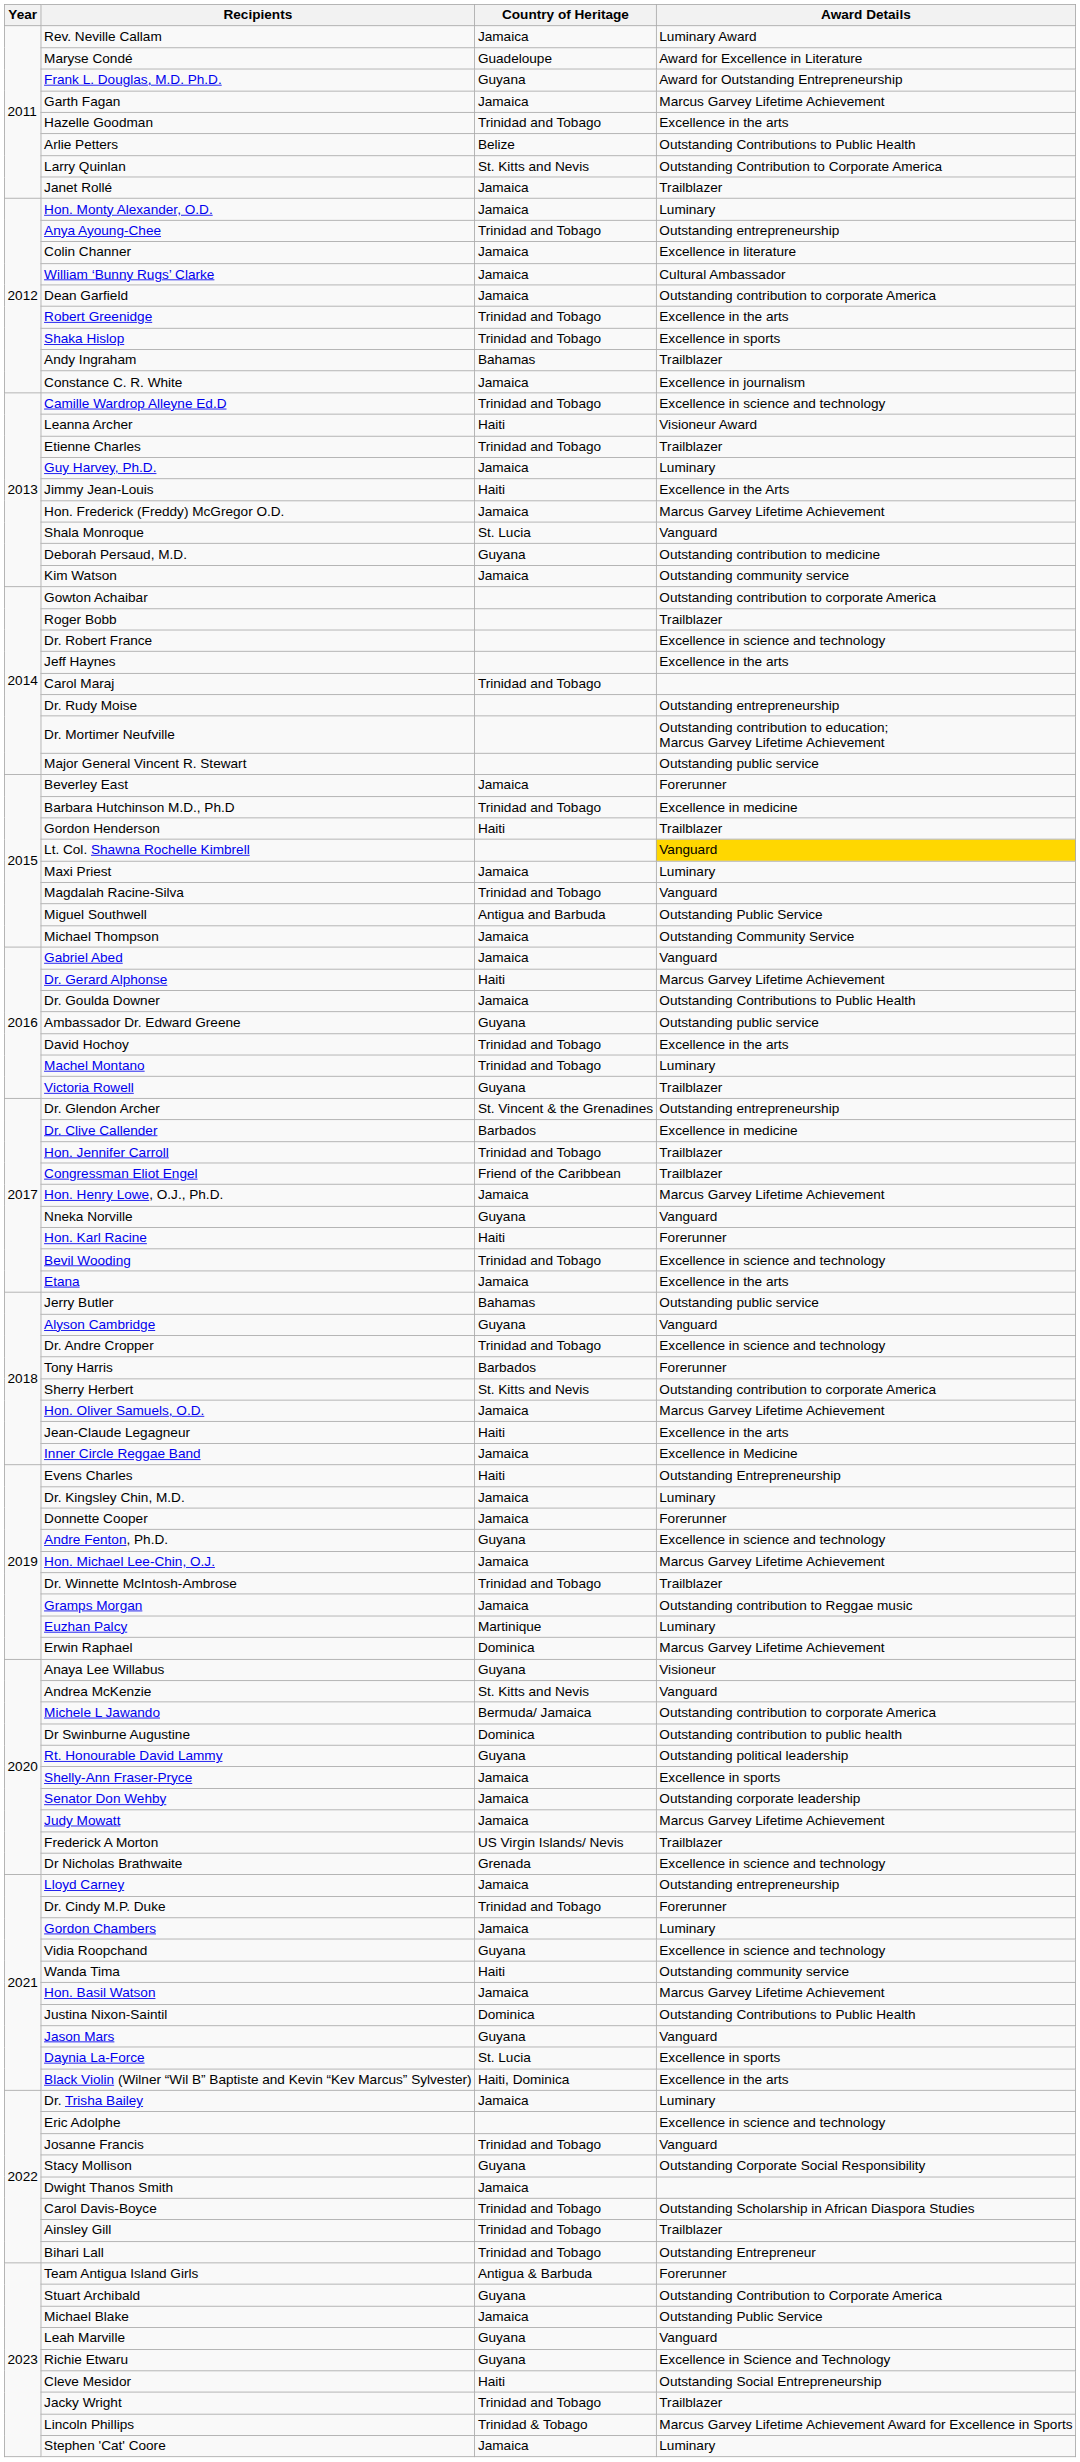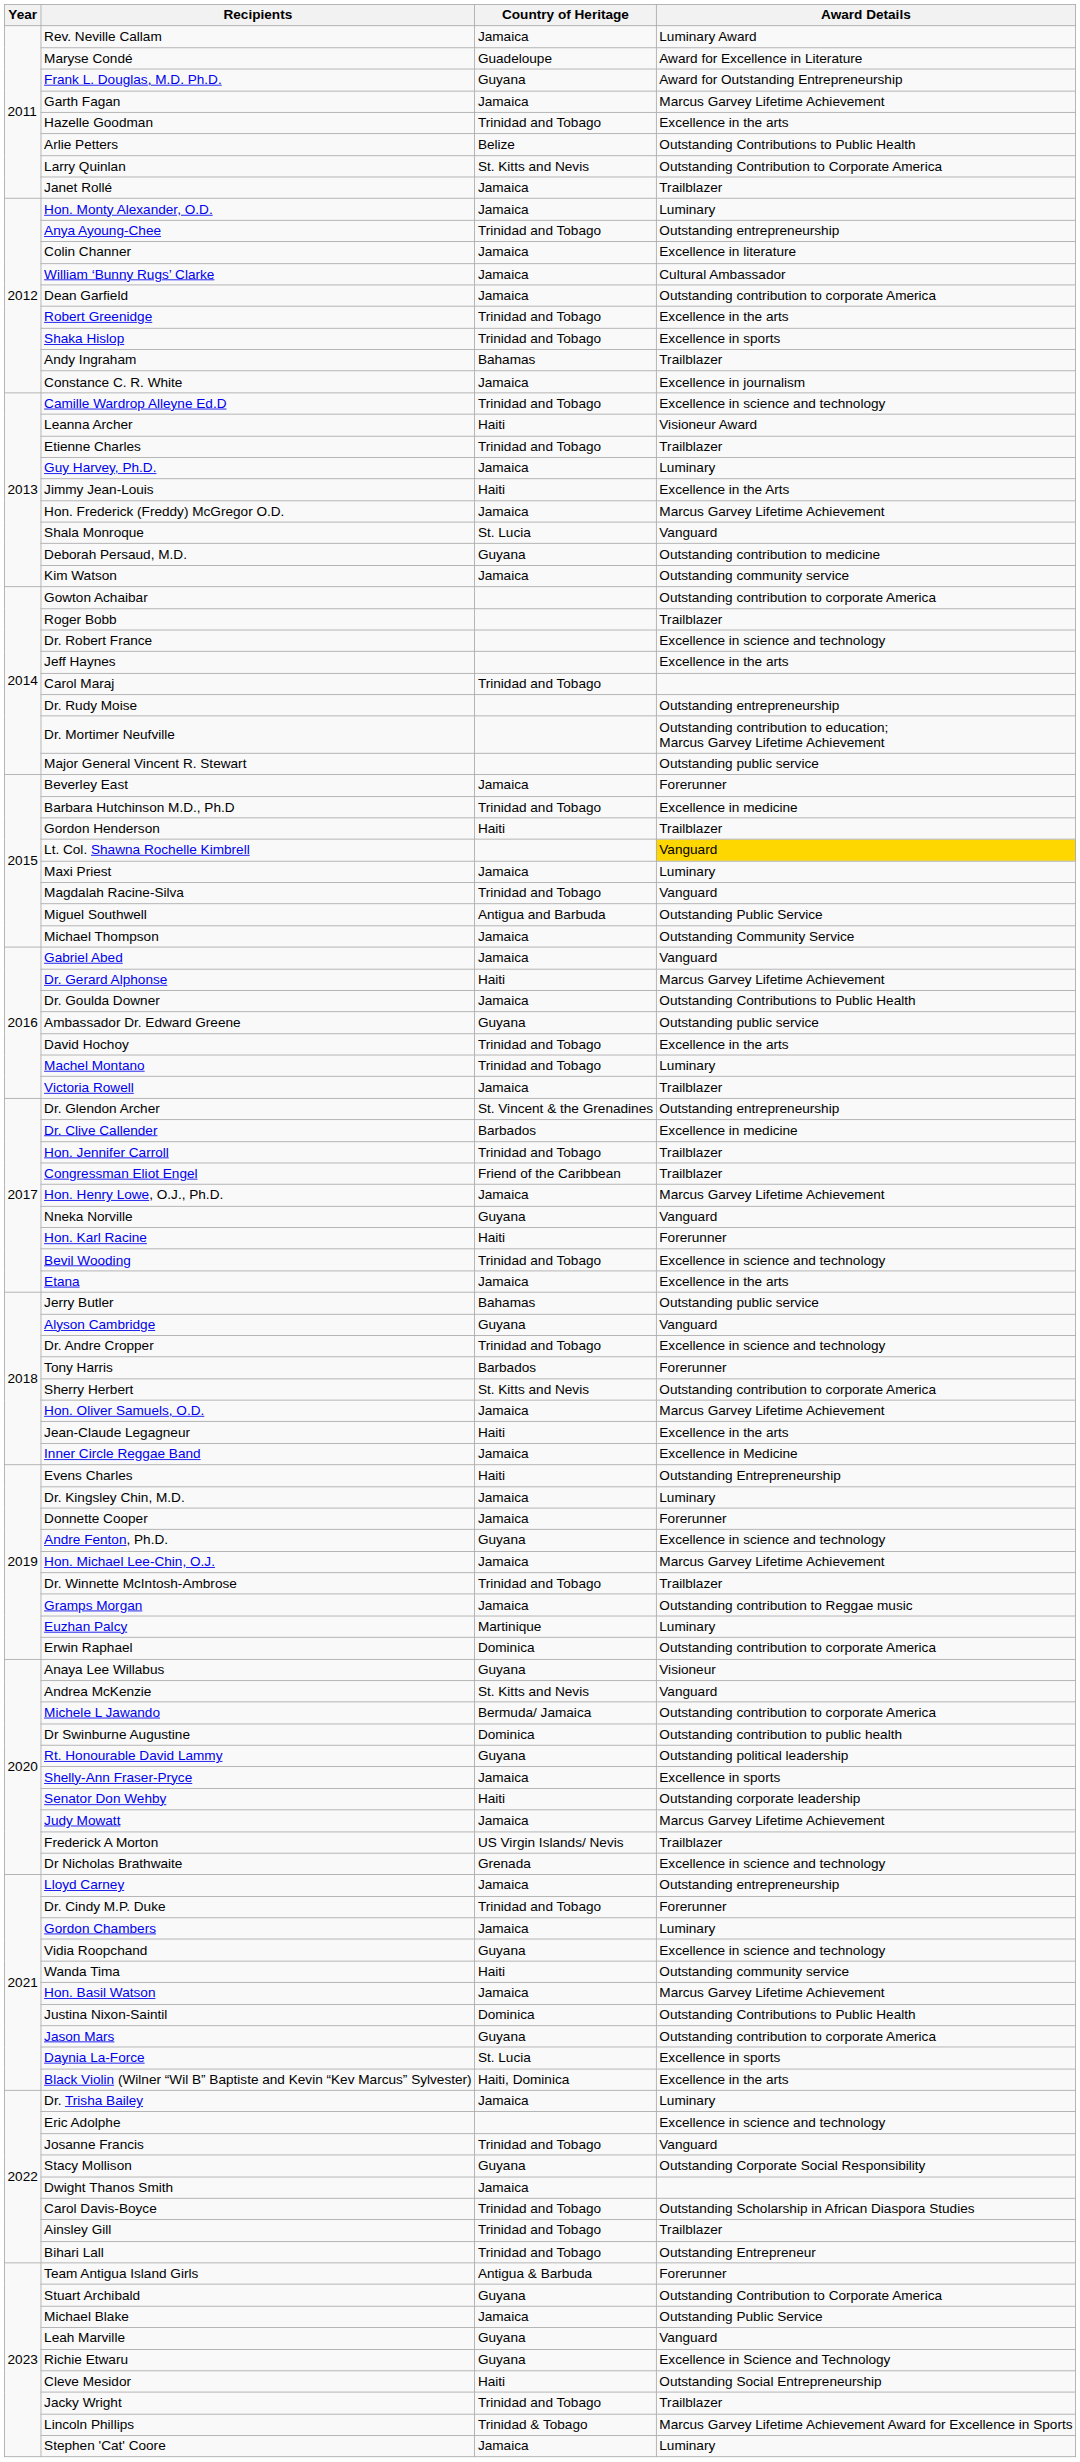Victoria Rowell | Country of Heritage: Guyana -> Jamaica
Erwin Raphael | Award Details: Marcus Garvey Lifetime Achievement -> Outstanding contribution to corporate America
Senator Don Wehby | Country of Heritage: Jamaica -> Haiti
Jason Mars | Award Details: Vanguard -> Outstanding contribution to corporate America
